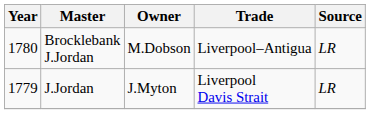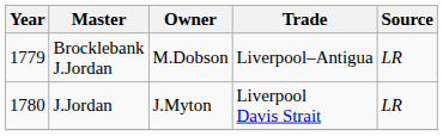Brocklebank J.Jordan | Year: 1780 -> 1779
J.Jordan | Year: 1779 -> 1780
